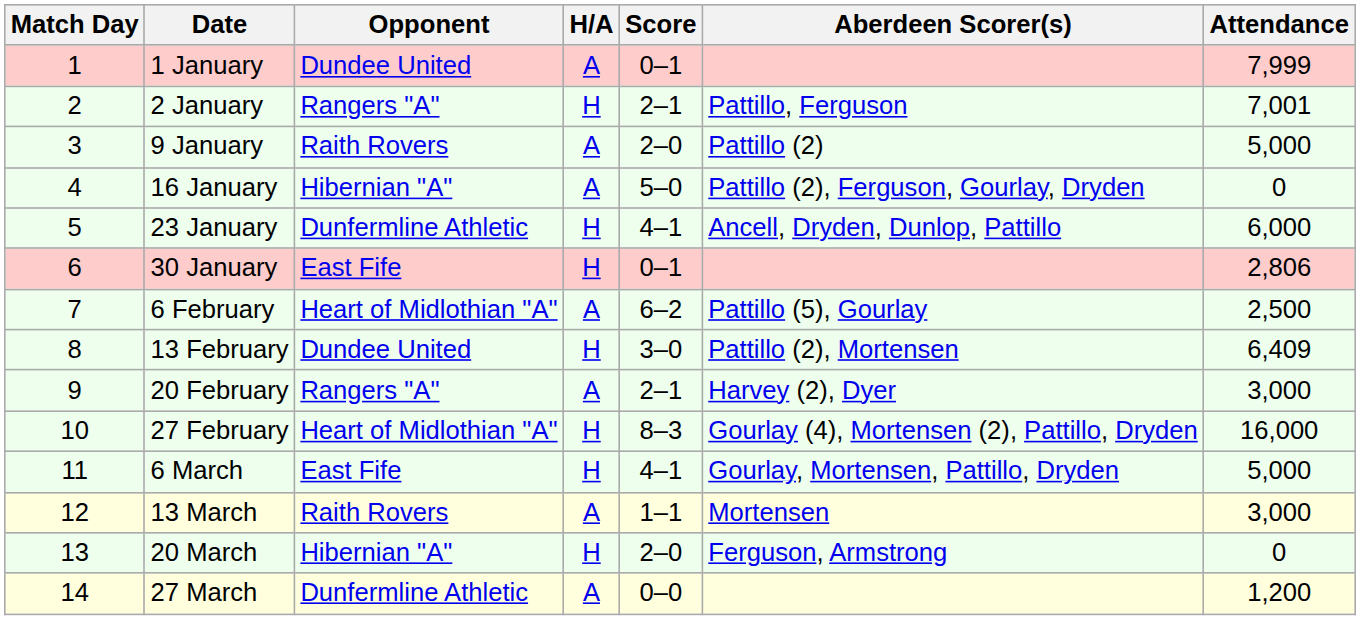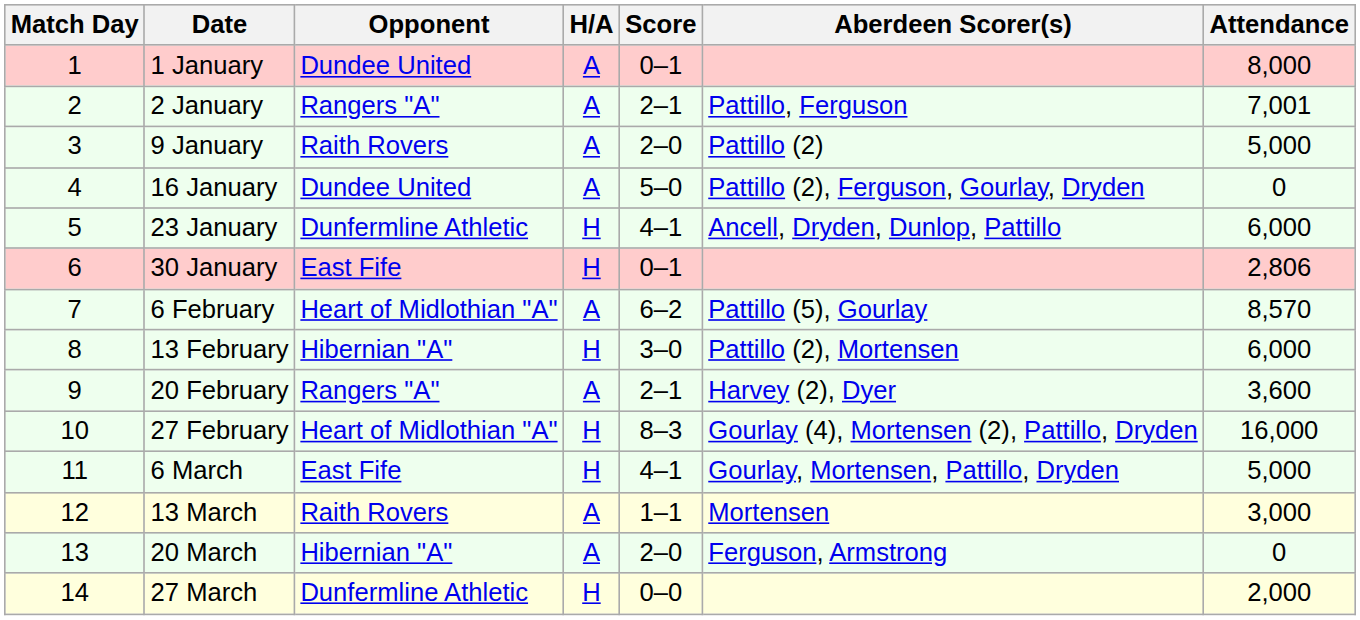1 January | Attendance: 7,999 -> 8,000
2 January | H/A: H -> A
16 January | Opponent: Hibernian "A" -> Dundee United
6 February | Attendance: 2,500 -> 8,570
13 February | Opponent: Dundee United -> Hibernian "A"
13 February | Attendance: 6,409 -> 6,000
20 February | Attendance: 3,000 -> 3,600
20 March | H/A: H -> A
27 March | H/A: A -> H
27 March | Attendance: 1,200 -> 2,000
